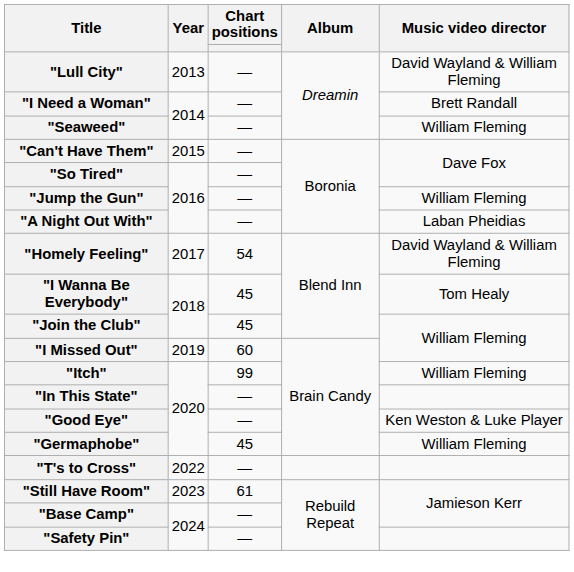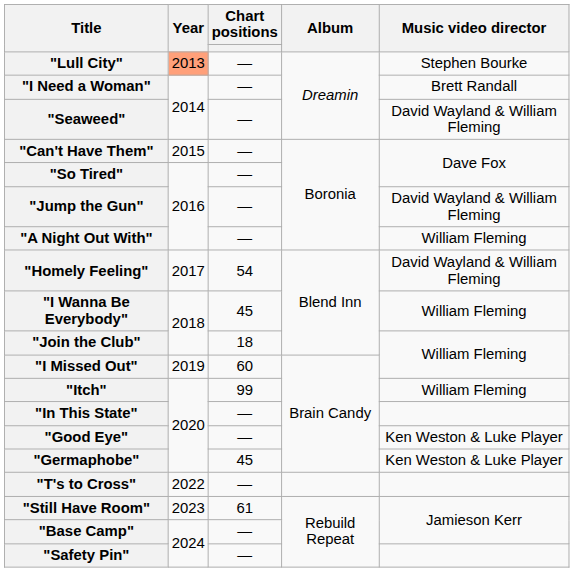"Lull City" | Year: no background -> lightsalmon background
"Lull City" | Music video director: David Wayland & William Fleming -> Stephen Bourke
"Seaweed" | Music video director: William Fleming -> David Wayland & William Fleming
"Jump the Gun" | Music video director: William Fleming -> David Wayland & William Fleming
"A Night Out With" | Music video director: Laban Pheidias -> William Fleming
"I Wanna Be Everybody" | Music video director: Tom Healy -> William Fleming
"Join the Club" | Chart positions: 45 -> 18
"Germaphobe" | Music video director: William Fleming -> Ken Weston & Luke Player
